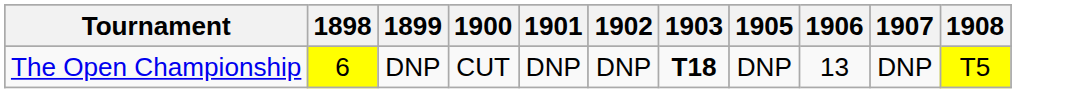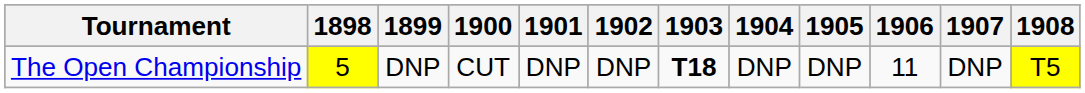+ column: 1904 | DNP
The Open Championship | 1898: 6 -> 5
The Open Championship | 1906: 13 -> 11
